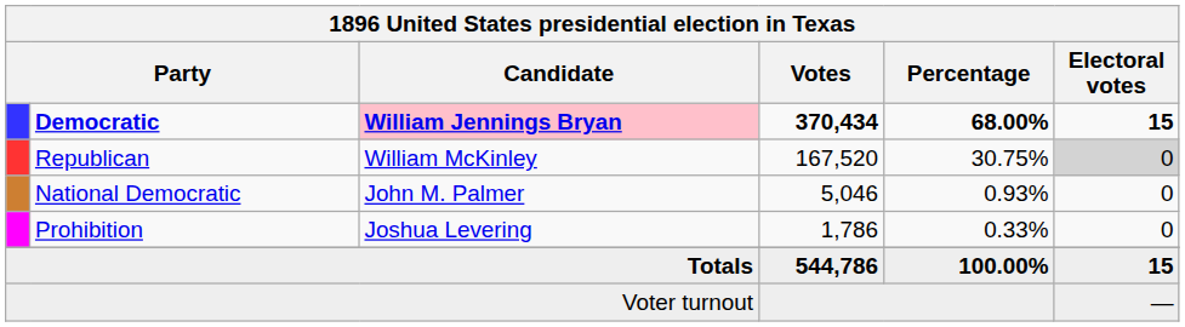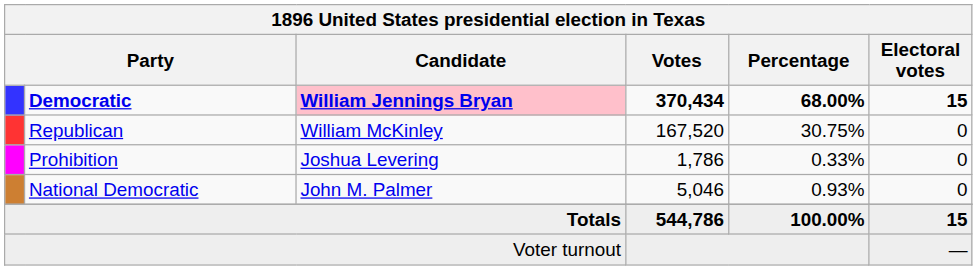Republican | Electoral votes: lightgrey background -> no background
rows swapped: National Democratic <-> Prohibition
